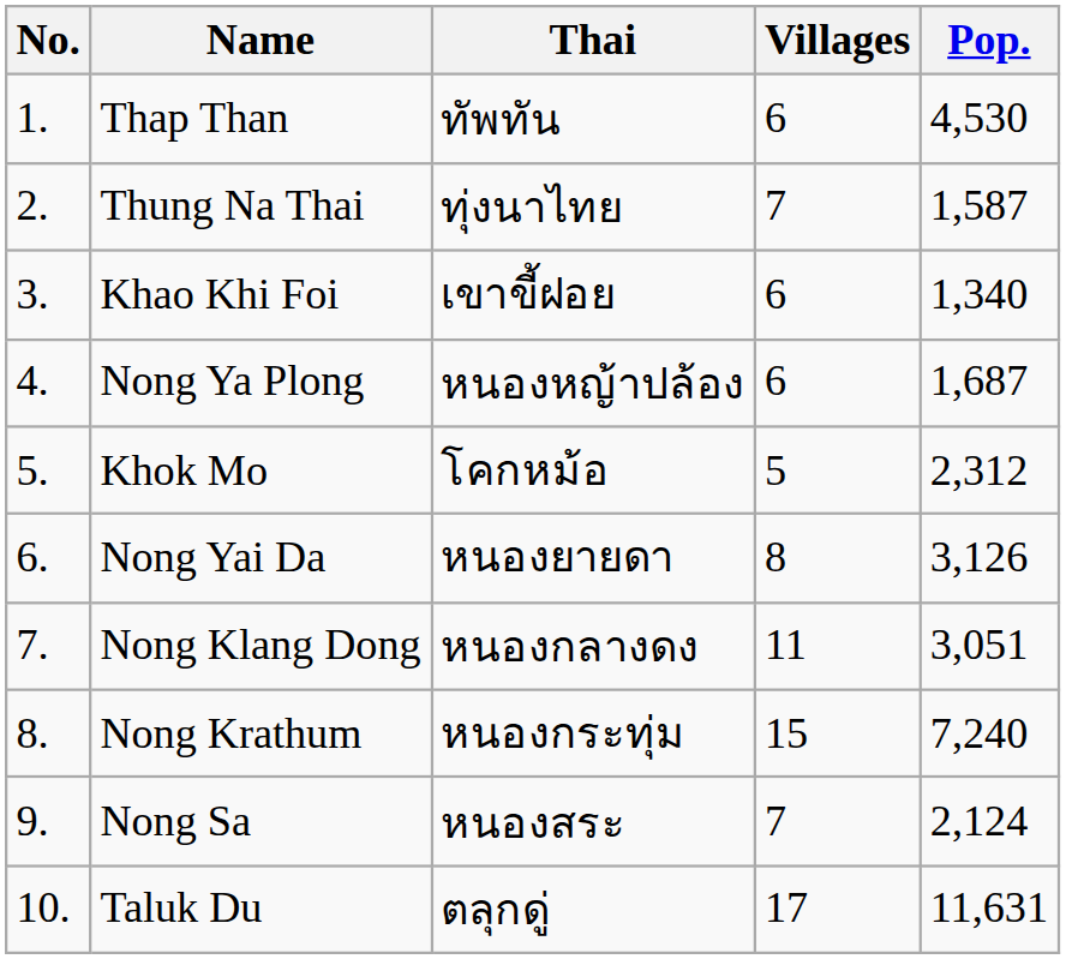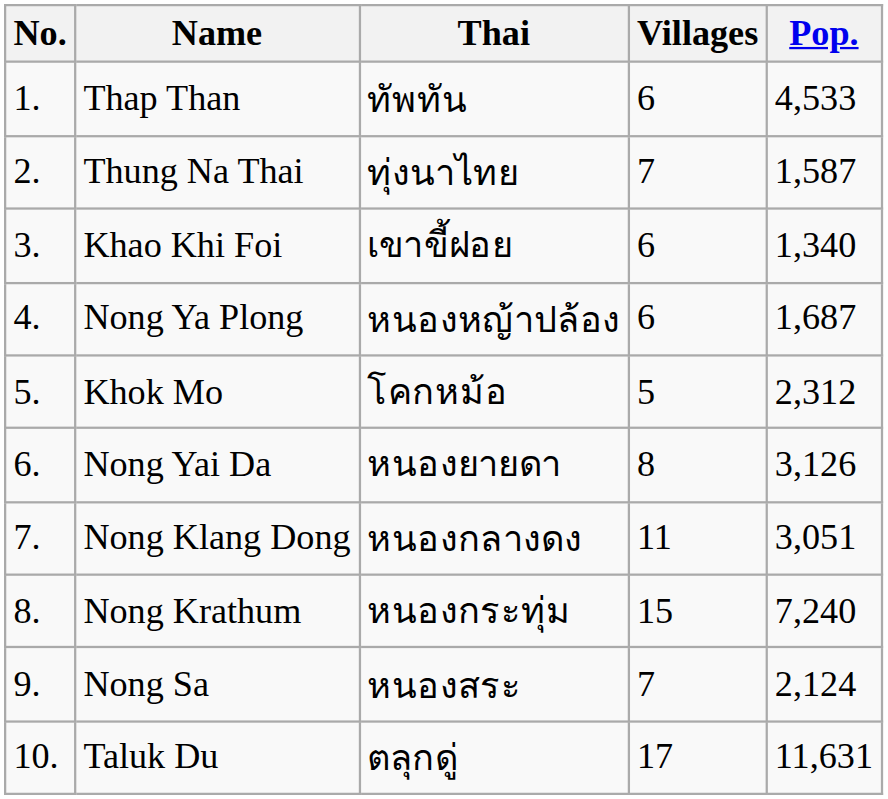Thap Than | Pop.: 4,530 -> 4,533
